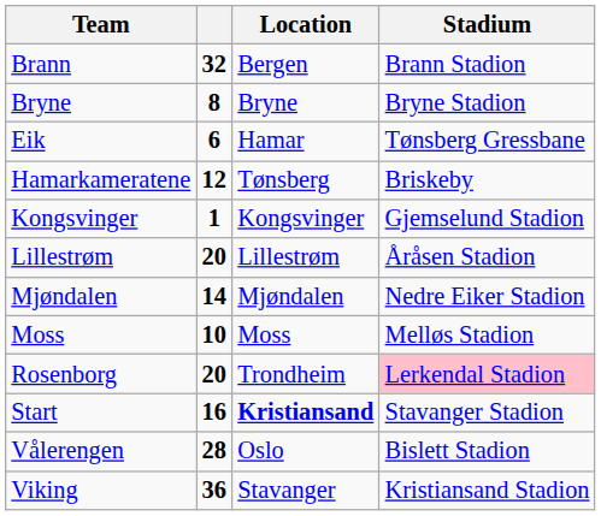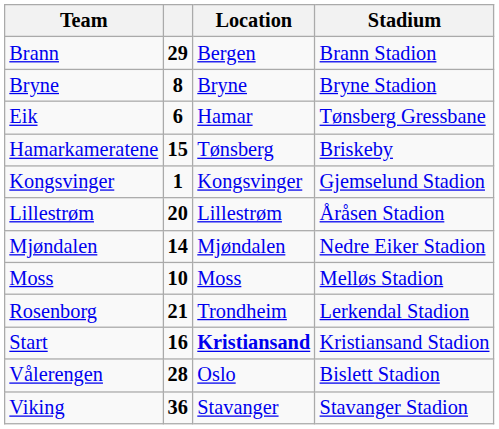Brann | column 2: 32 -> 29
Hamarkameratene | column 2: 12 -> 15
Rosenborg | column 2: 20 -> 21
Rosenborg | Stadium: pink background -> no background
Start | Stadium: Stavanger Stadion -> Kristiansand Stadion
Viking | Stadium: Kristiansand Stadion -> Stavanger Stadion
